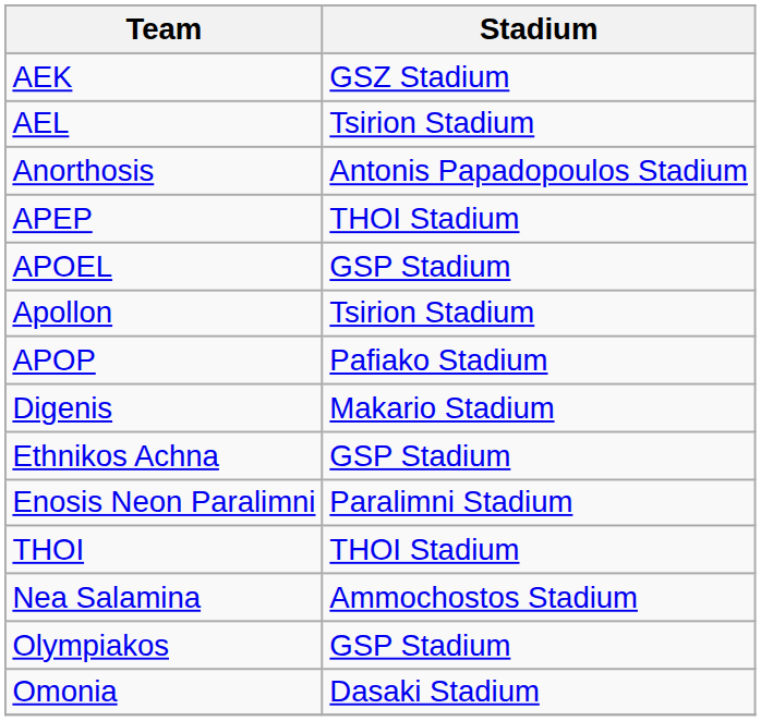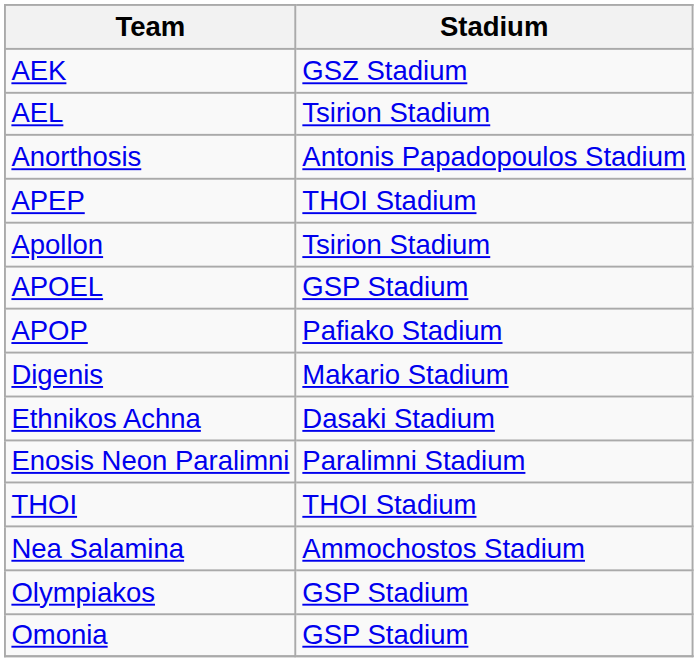rows swapped: APOEL <-> Apollon
Ethnikos Achna | Stadium: GSP Stadium -> Dasaki Stadium
Omonia | Stadium: Dasaki Stadium -> GSP Stadium
